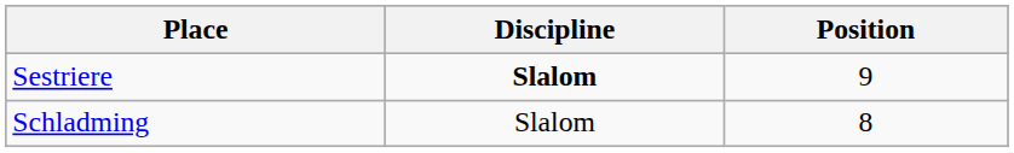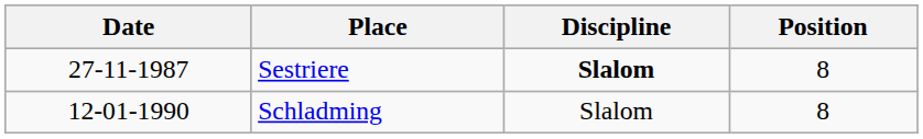+ column: Date | 27-11-1987 | 12-01-1990
Sestriere | Position: 9 -> 8
